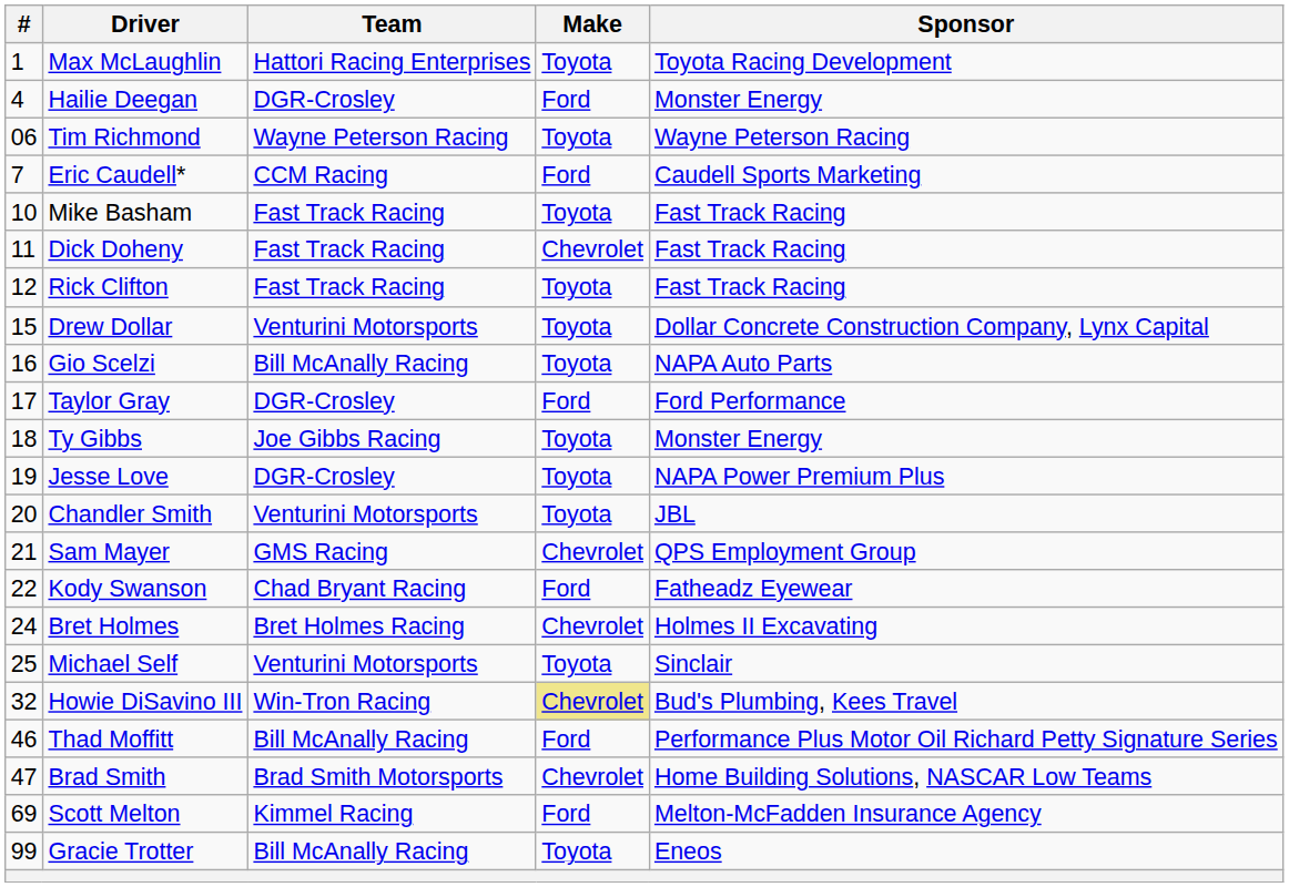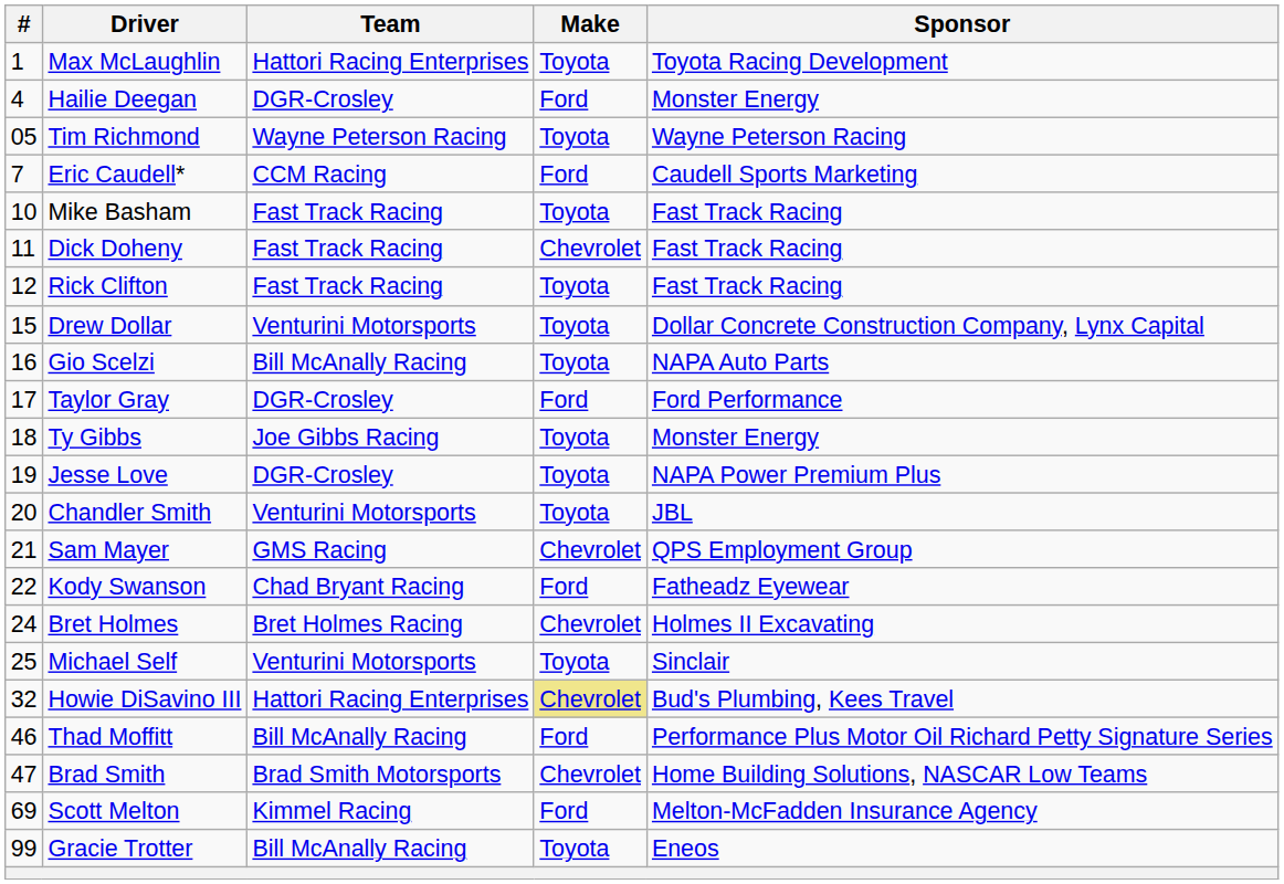Tim Richmond | #: 06 -> 05
Howie DiSavino III | Team: Win-Tron Racing -> Hattori Racing Enterprises
